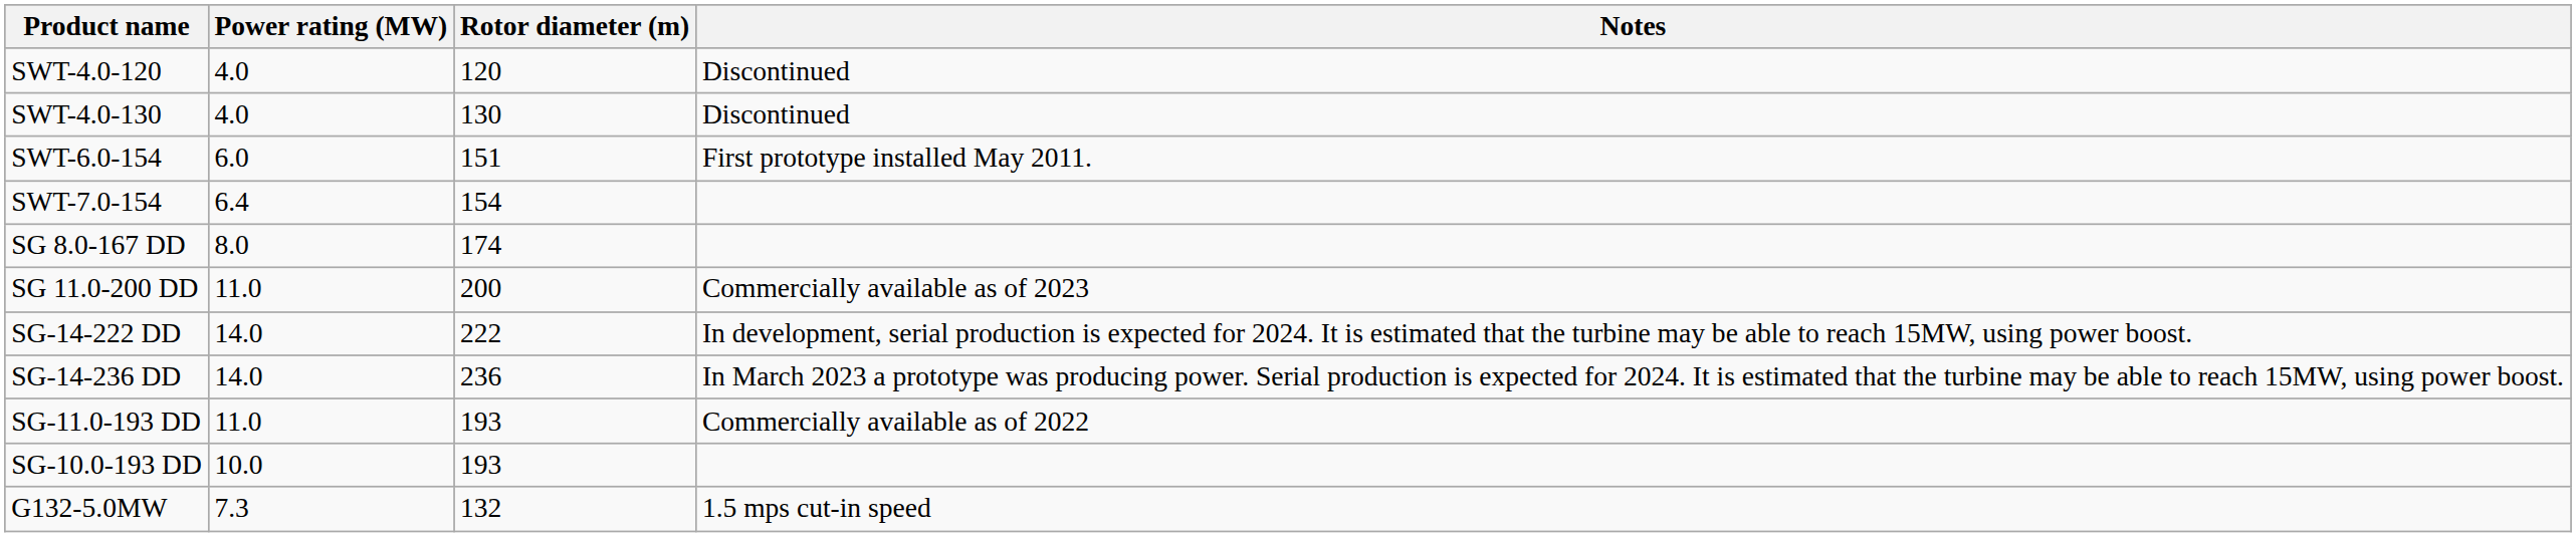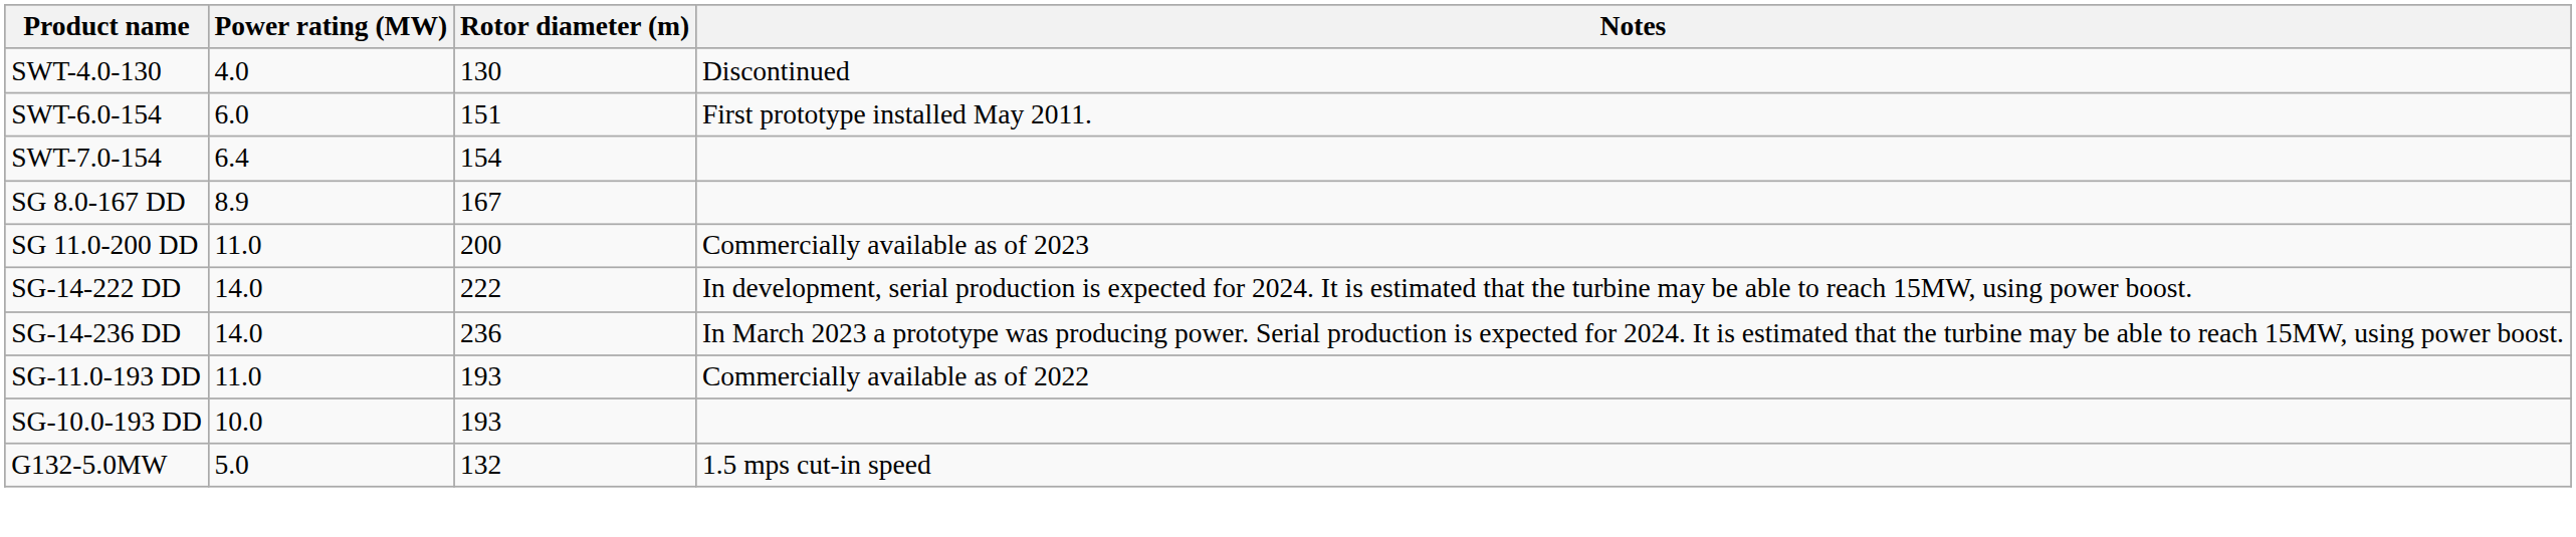- row: SWT-4.0-120 | 4.0 | 120 | Discontinued
SG 8.0-167 DD | Power rating (MW): 8.0 -> 8.9
SG 8.0-167 DD | Rotor diameter (m): 174 -> 167
G132-5.0MW | Power rating (MW): 7.3 -> 5.0
